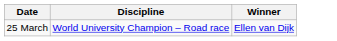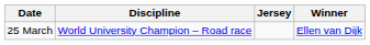+ column: Jersey
